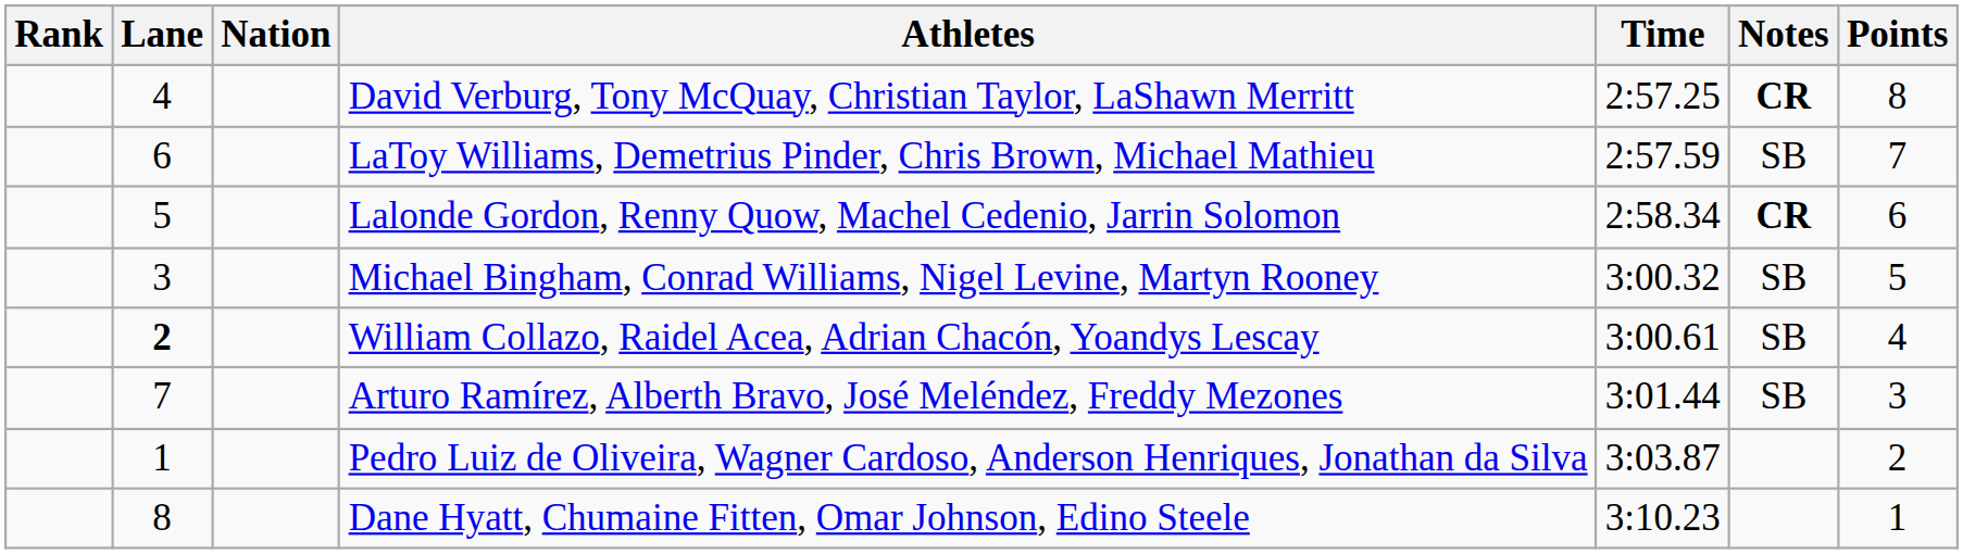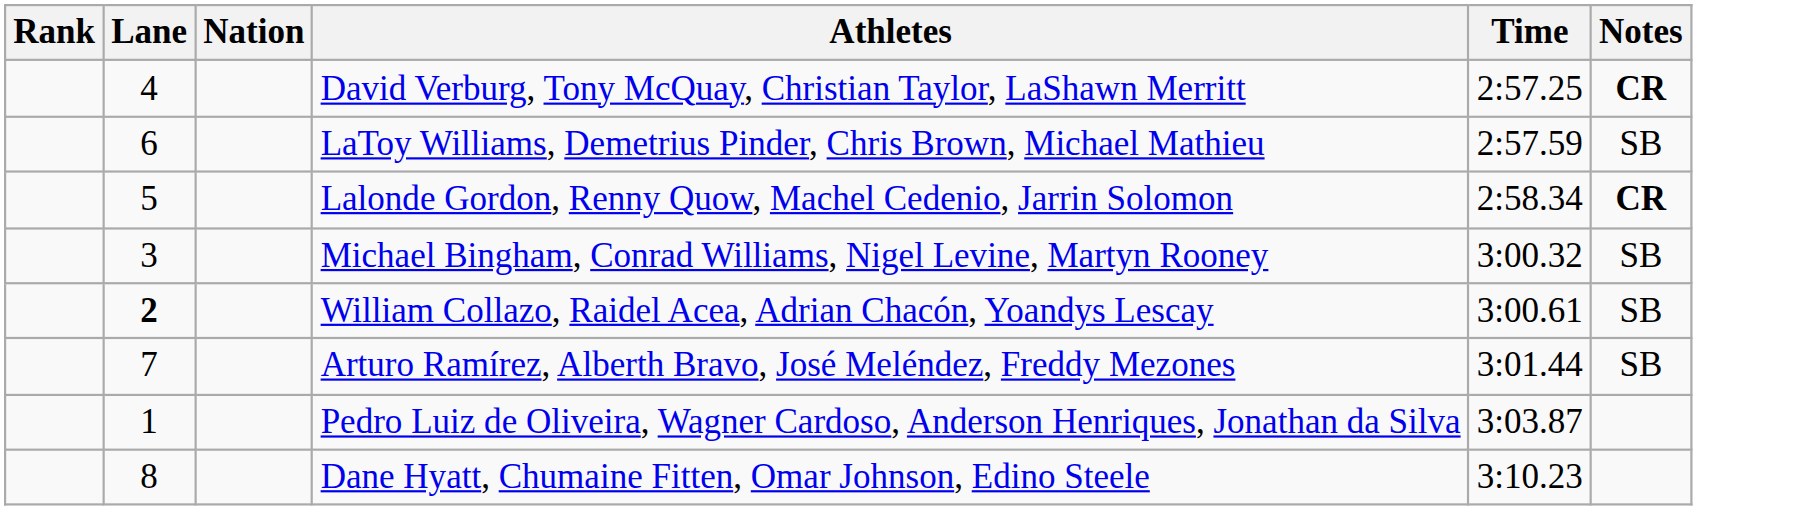- column: Points | 8 | 7 | 6 | 5 | 4 | 3 | 2 | 1
